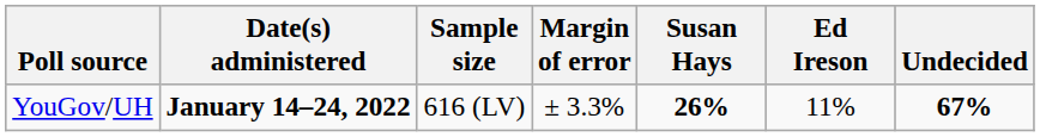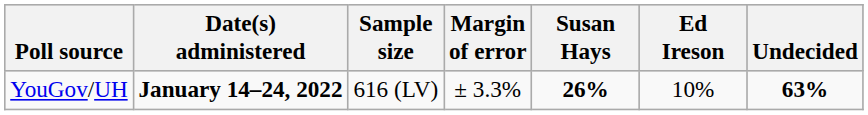YouGov/UH | Ed Ireson: 11% -> 10%
YouGov/UH | Undecided: 67% -> 63%
